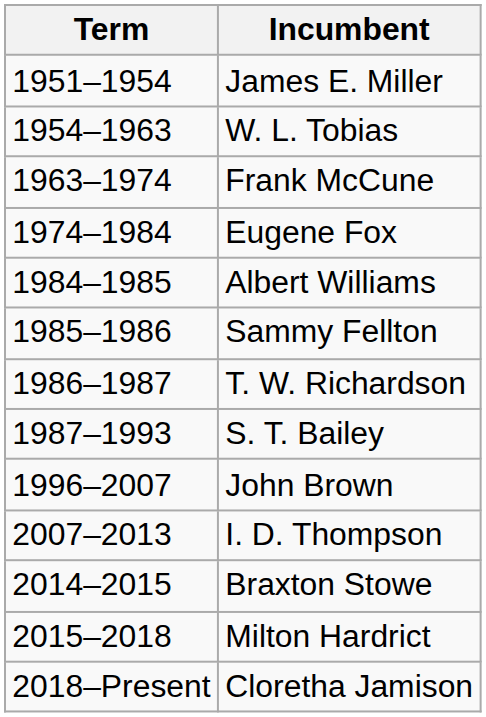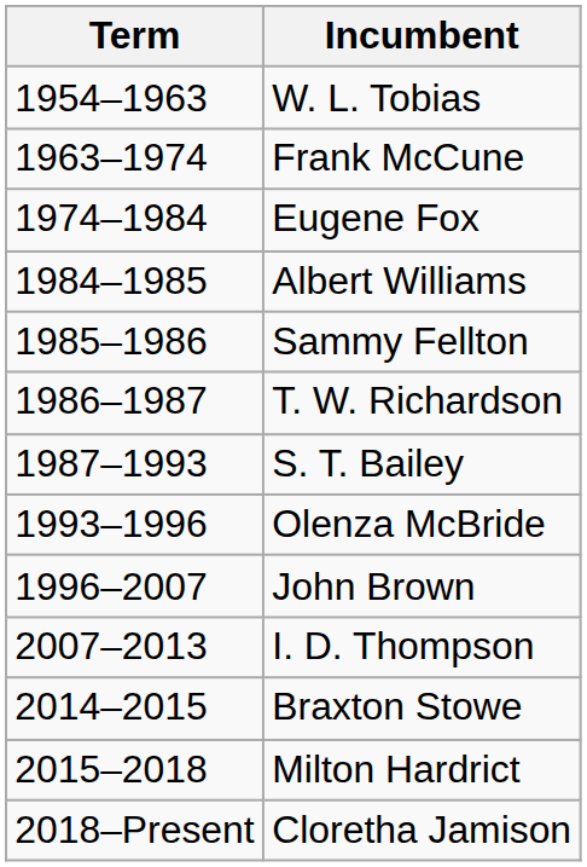- row: 1951–1954 | James E. Miller
+ row: 1993–1996 | Olenza McBride
